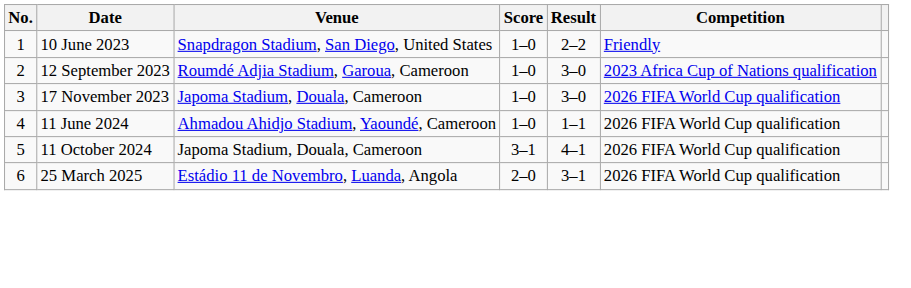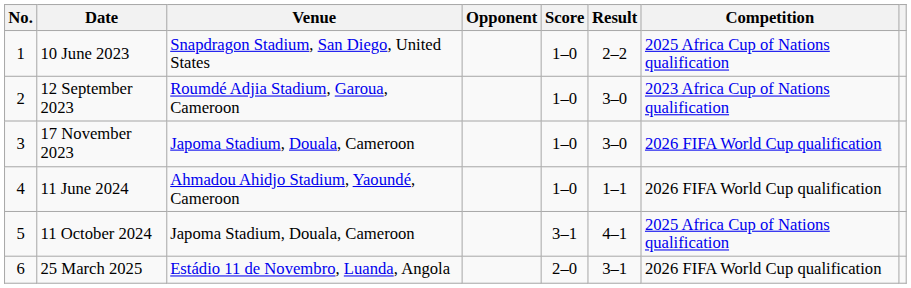+ column: Opponent
10 June 2023 | Competition: Friendly -> 2025 Africa Cup of Nations qualification
11 October 2024 | Competition: 2026 FIFA World Cup qualification -> 2025 Africa Cup of Nations qualification
